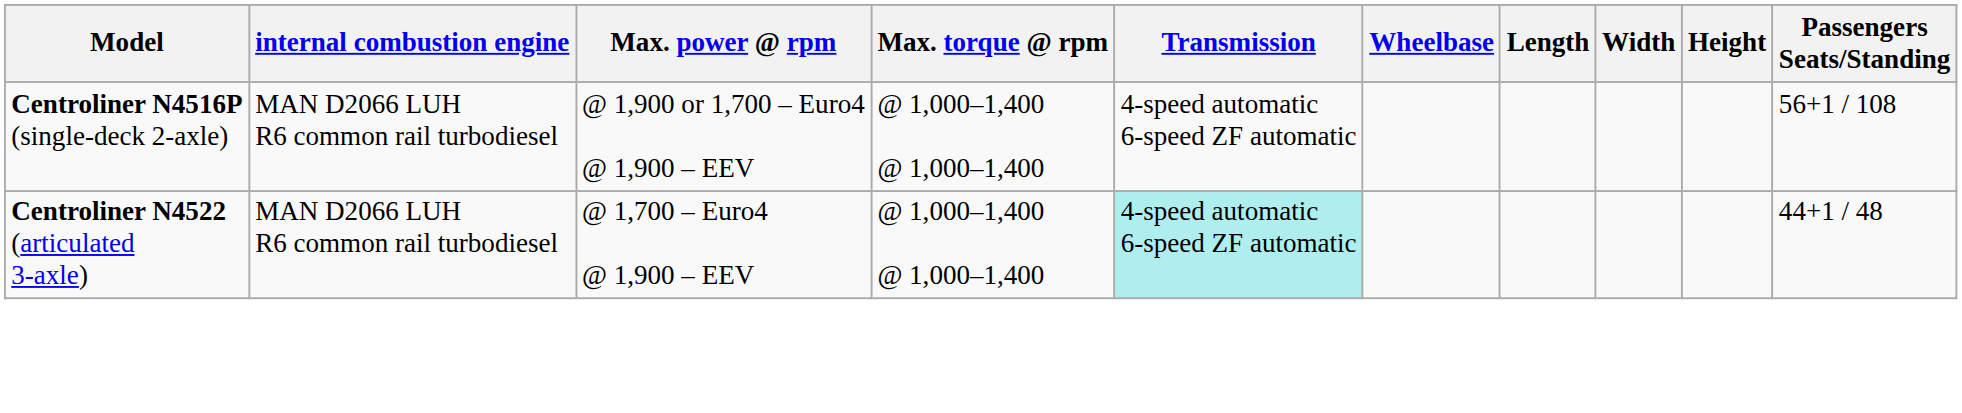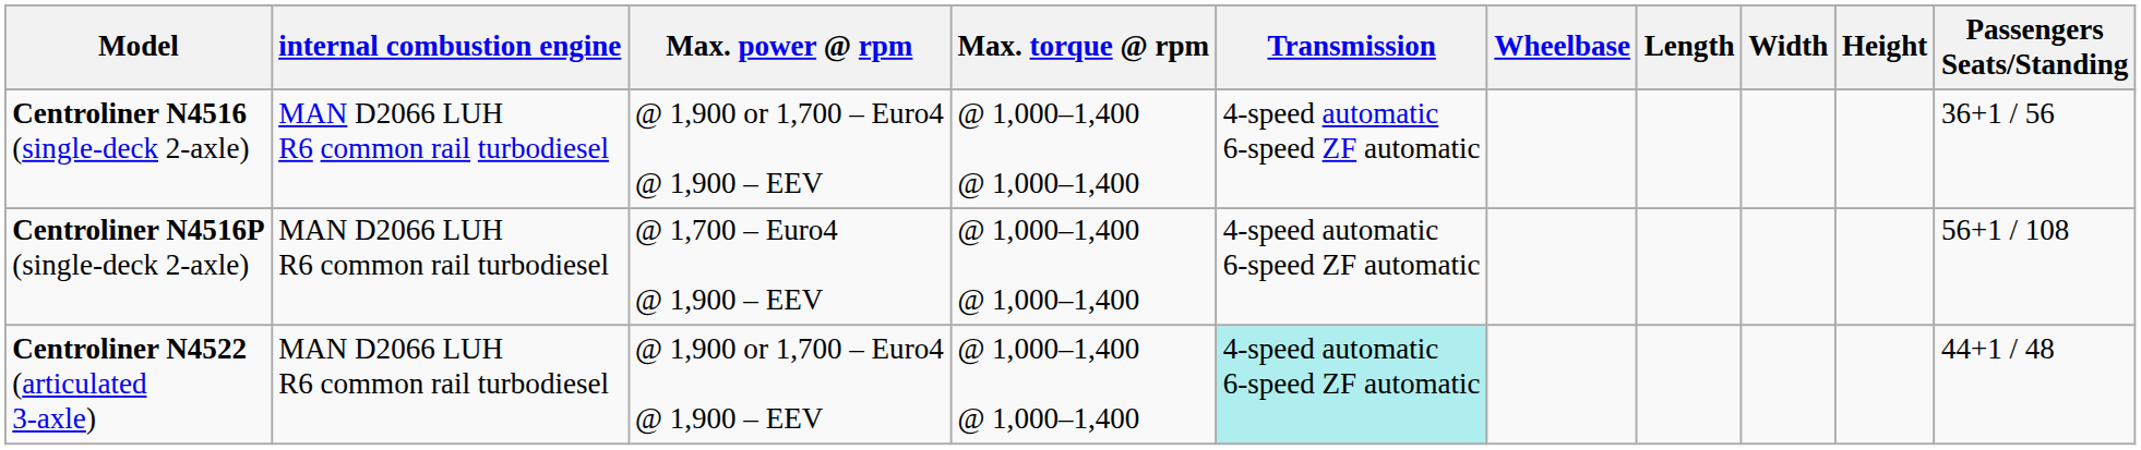+ row: Centroliner N4516 (single-deck 2-axle) | MAN D2066 LUH R6 common rail turbodiesel | @ 1,900 or 1,700 – Euro4 @ 1,900 – EEV | @ 1,000–1,400 @ 1,000–1,400 | 4-speed automatic 6-speed ZF automatic | 36+1 / 56
Centroliner N4516P (single-deck 2-axle) | Max. power @ rpm: @ 1,900 or 1,700 – Euro4 @ 1,900 – EEV -> @ 1,700 – Euro4 @ 1,900 – EEV
Centroliner N4522 (articulated 3-axle) | Max. power @ rpm: @ 1,700 – Euro4 @ 1,900 – EEV -> @ 1,900 or 1,700 – Euro4 @ 1,900 – EEV
